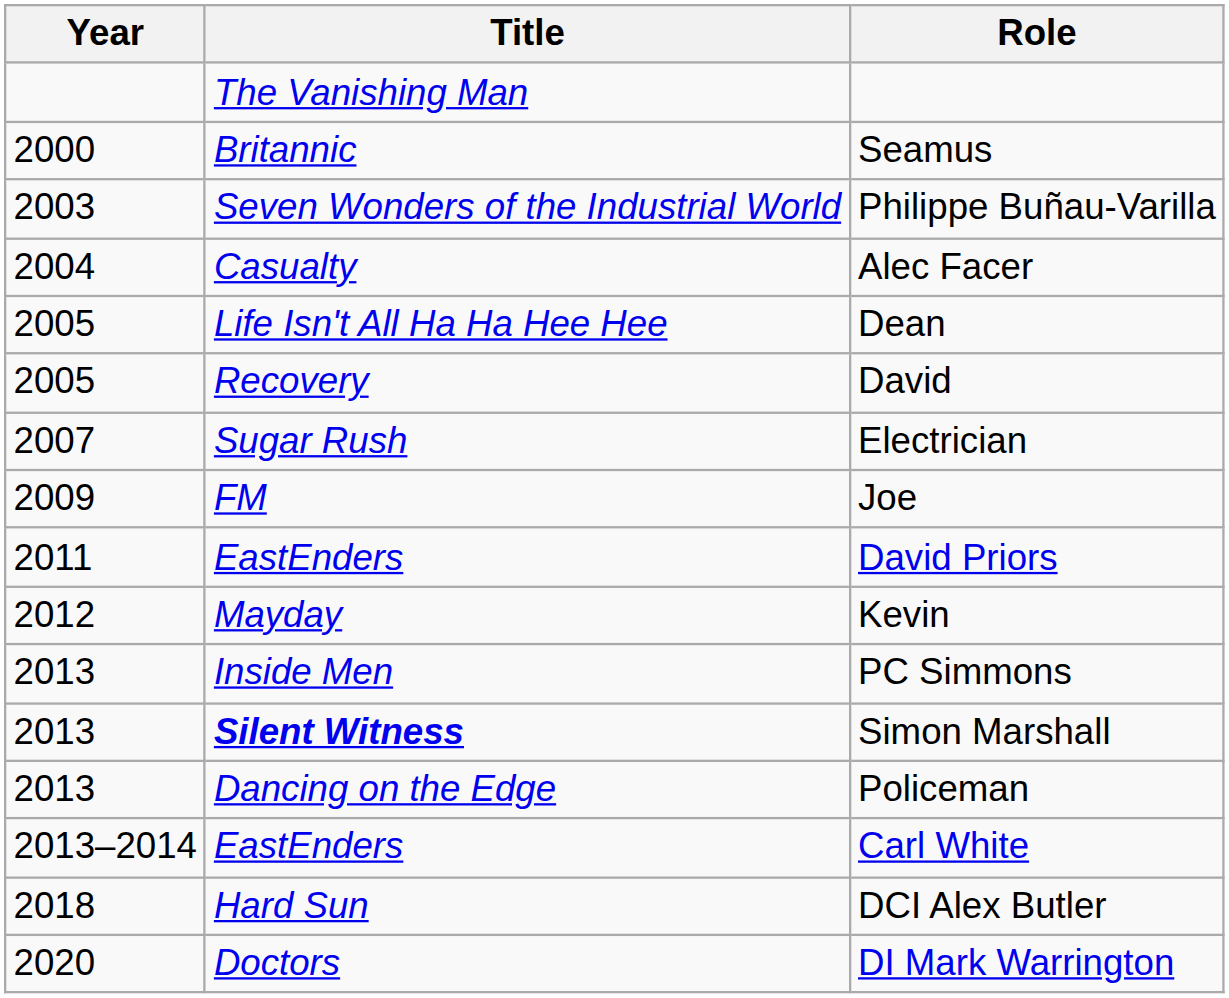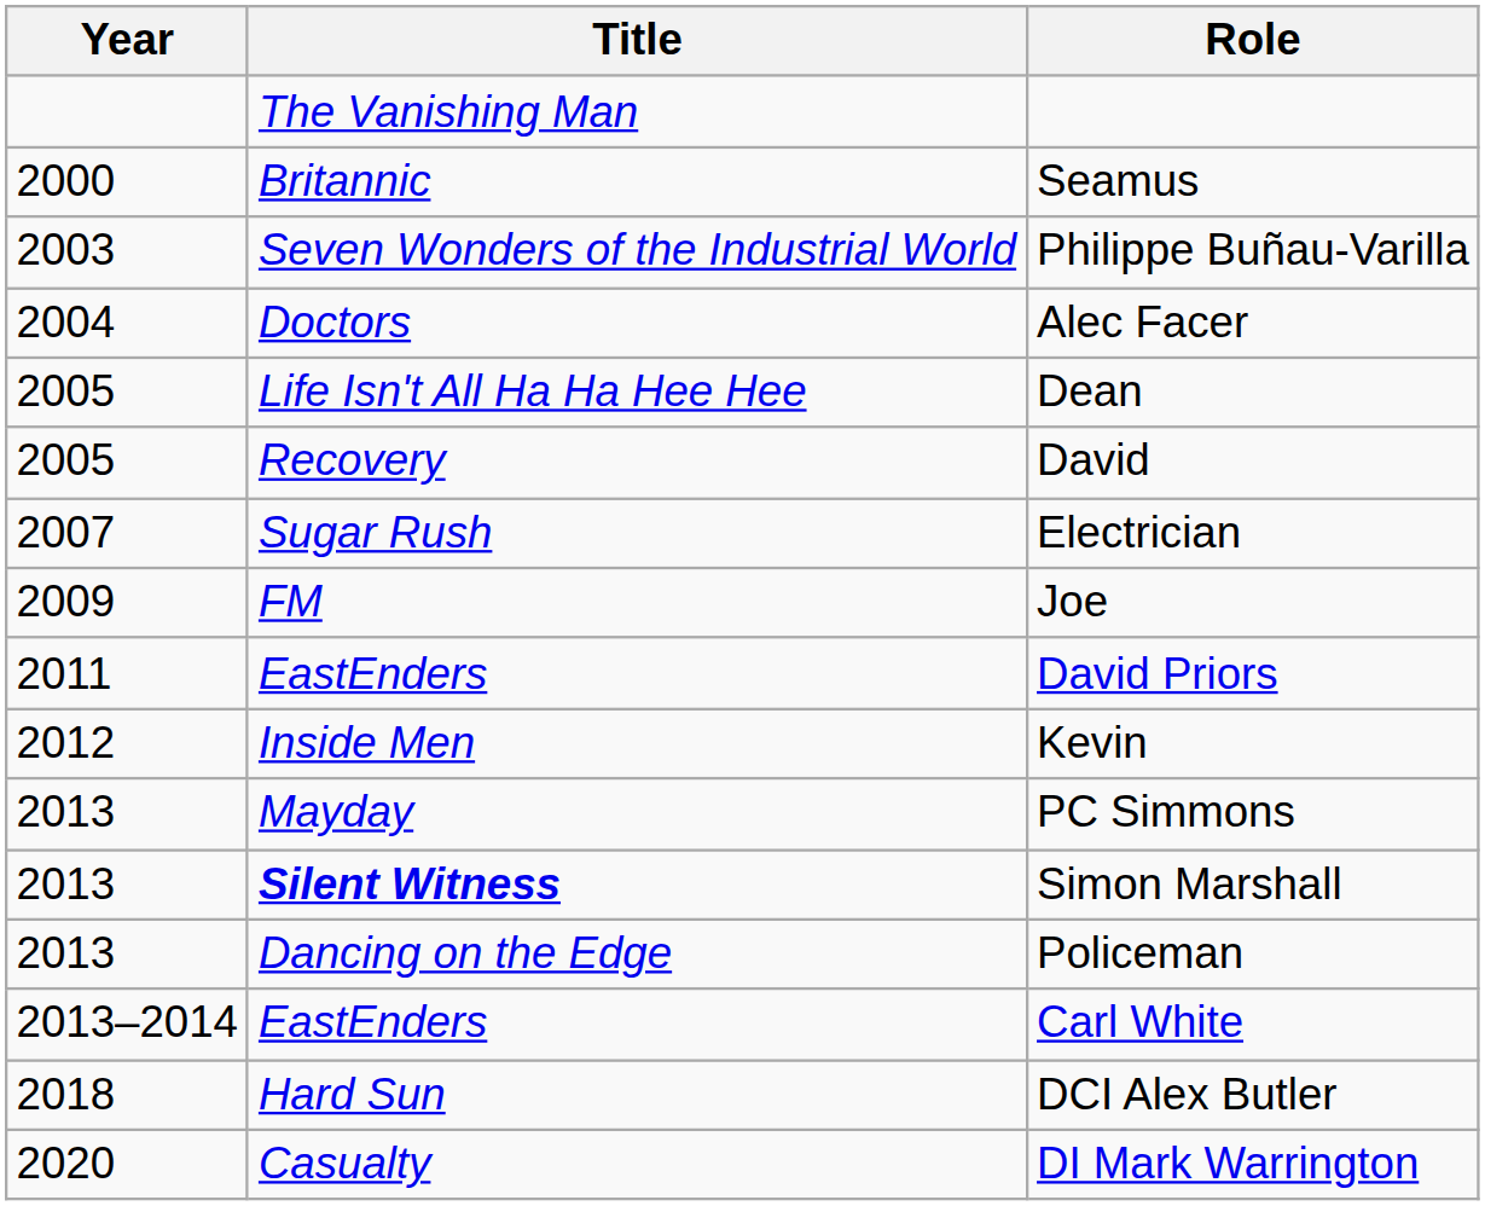Alec Facer | Title: Casualty -> Doctors
Kevin | Title: Mayday -> Inside Men
PC Simmons | Title: Inside Men -> Mayday
DI Mark Warrington | Title: Doctors -> Casualty
